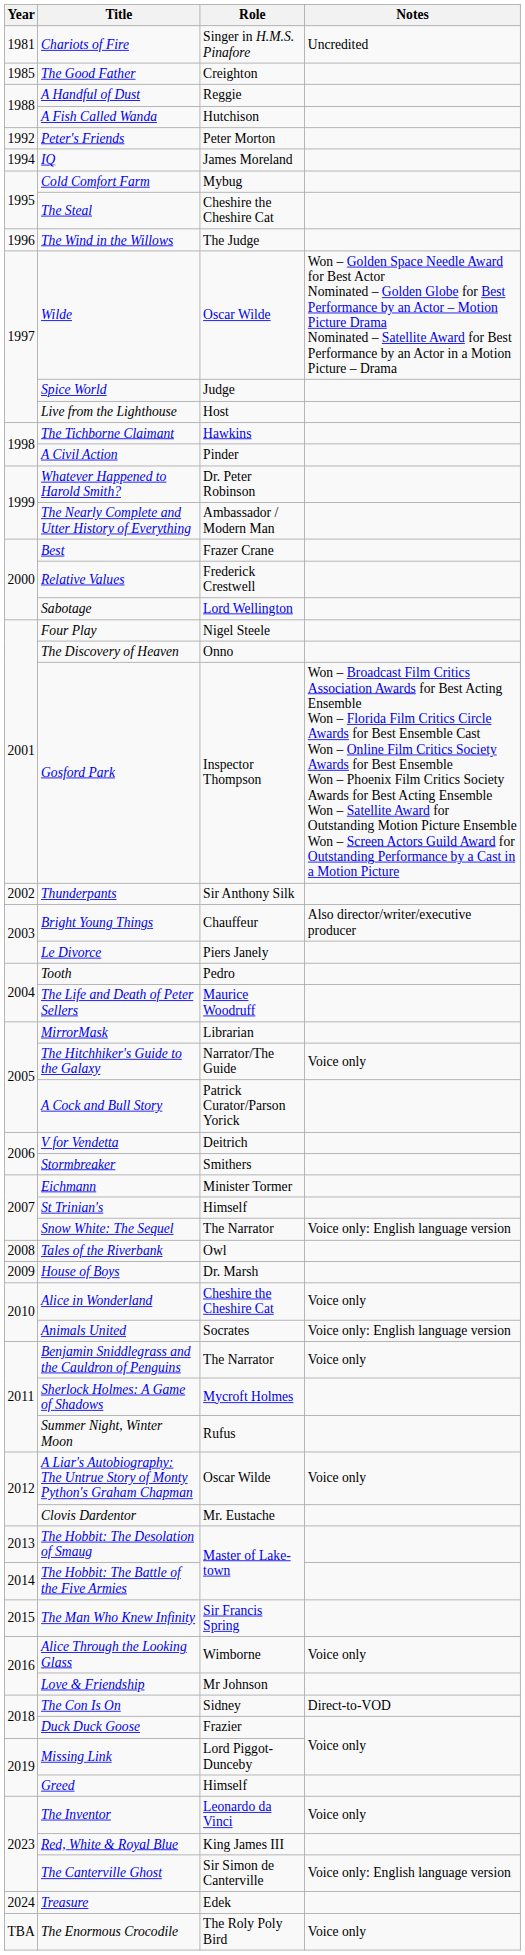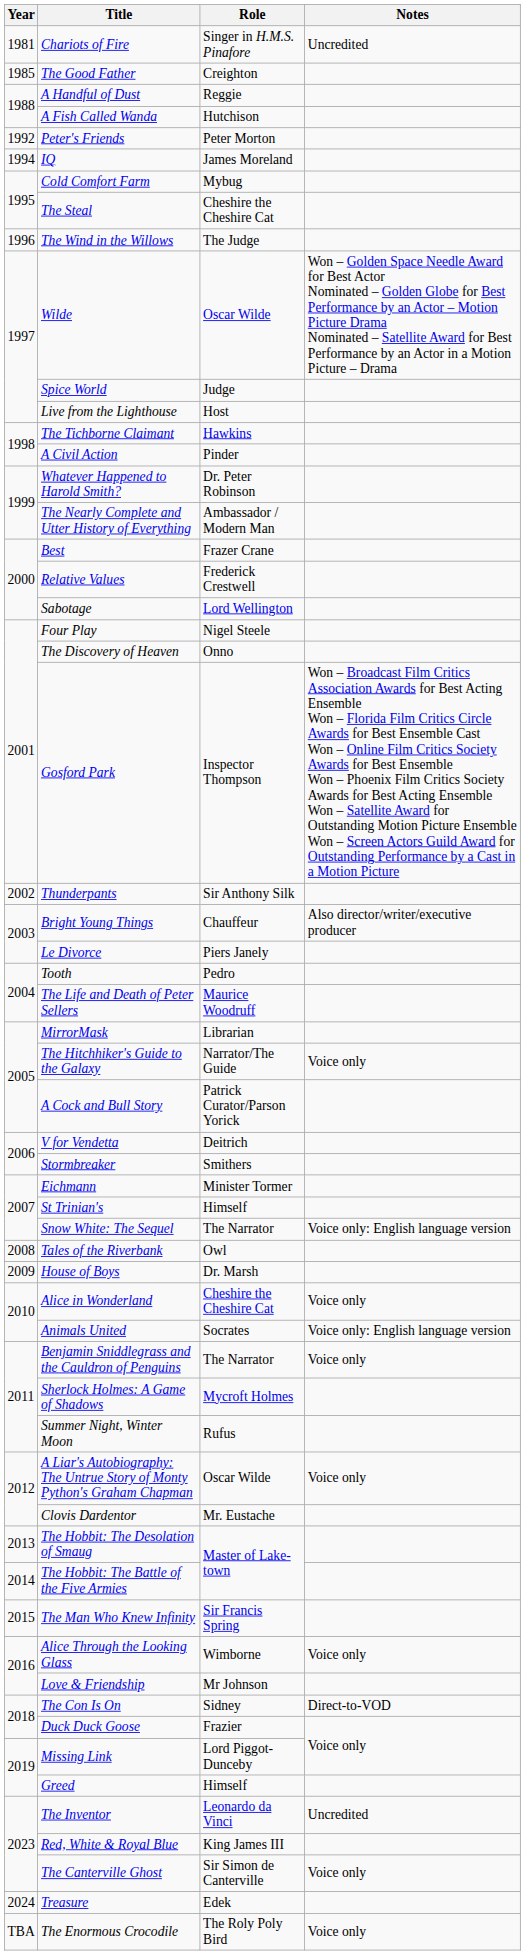The Inventor | Notes: Voice only -> Uncredited
The Canterville Ghost | Notes: Voice only: English language version -> Voice only
